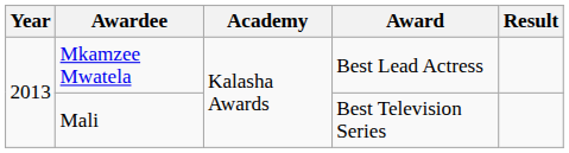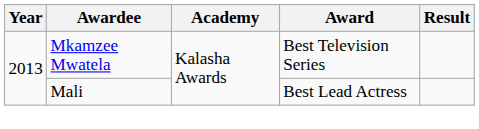Mkamzee Mwatela | Award: Best Lead Actress -> Best Television Series
Mali | Award: Best Television Series -> Best Lead Actress
